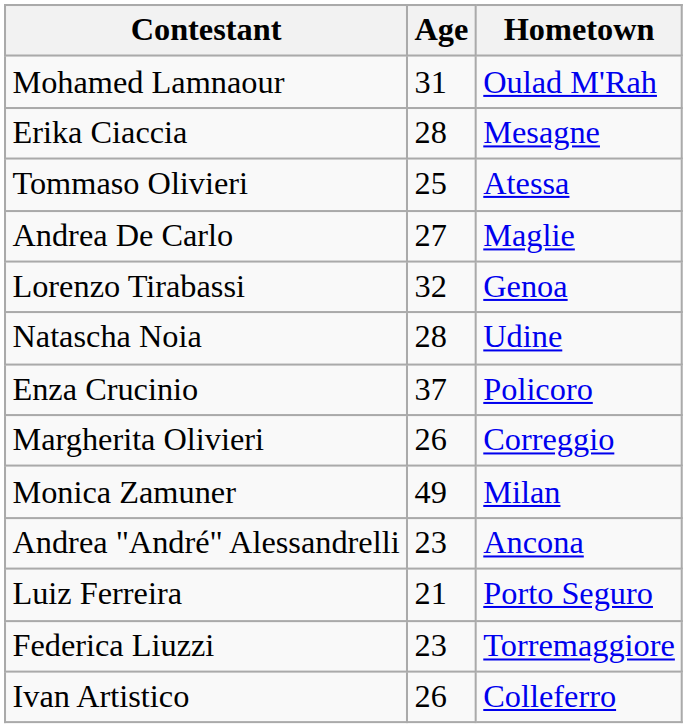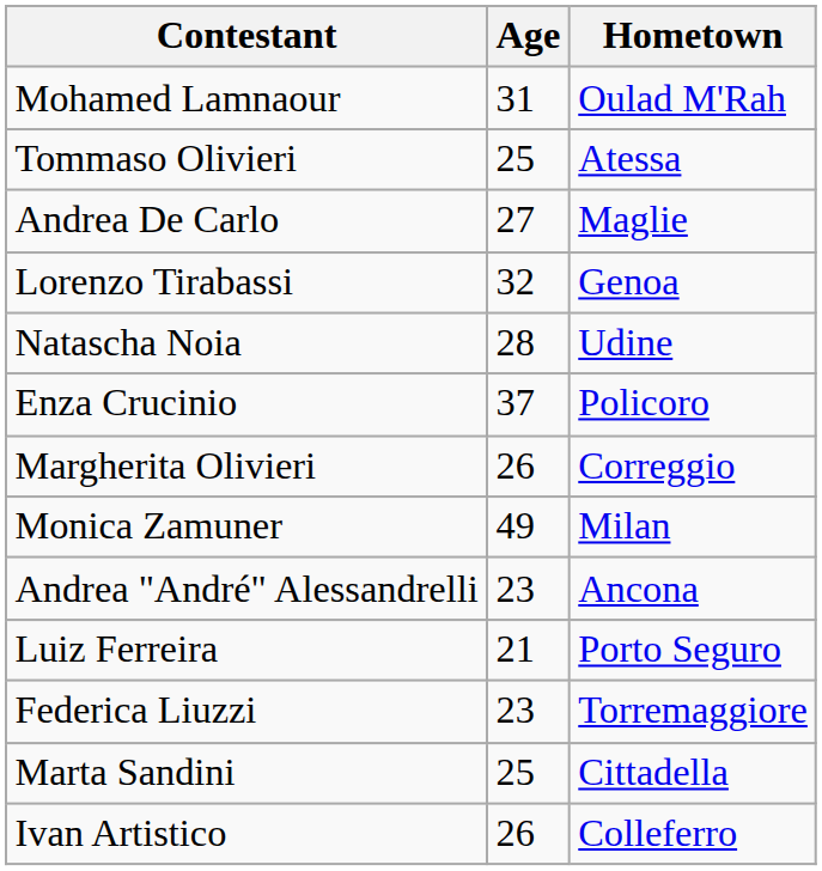- row: Erika Ciaccia | 28 | Mesagne
+ row: Marta Sandini | 25 | Cittadella
